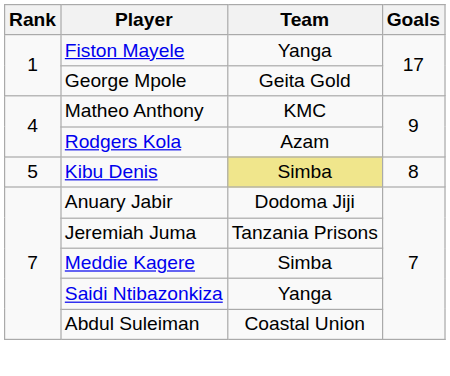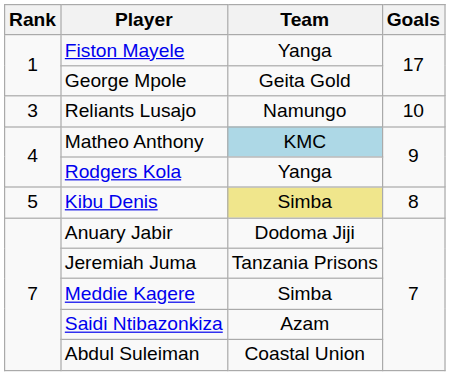+ row: 3 | Reliants Lusajo | Namungo | 10
Matheo Anthony | Team: no background -> lightblue background
Rodgers Kola | Team: Azam -> Yanga
Saidi Ntibazonkiza | Team: Yanga -> Azam
